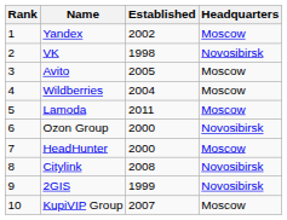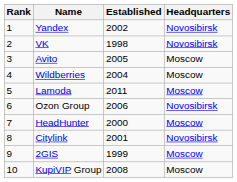Yandex | Headquarters: Moscow -> Novosibirsk
Ozon Group | Established: 2000 -> 2006
Citylink | Established: 2008 -> 2001
2GIS | Headquarters: Novosibirsk -> Moscow
KupiVIP Group | Established: 2007 -> 2008
